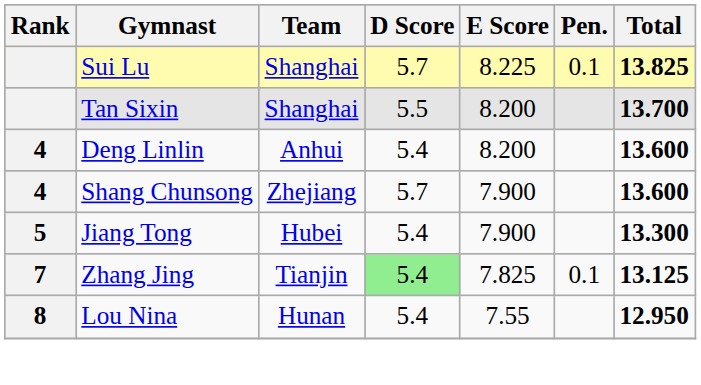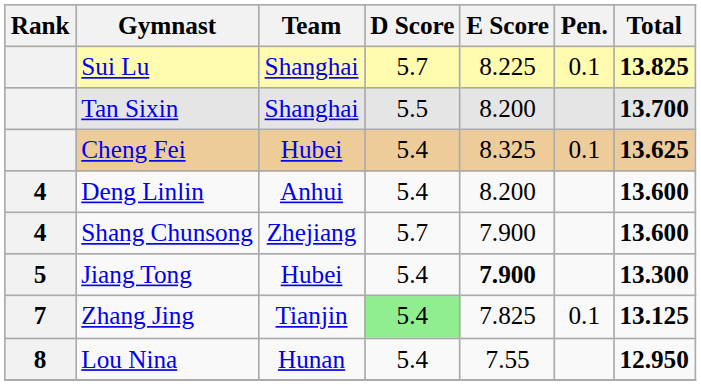+ row: Cheng Fei | Hubei | 5.4 | 8.325 | 0.1 | 13.625
Jiang Tong | E Score: normal -> bold
